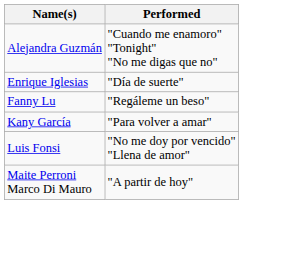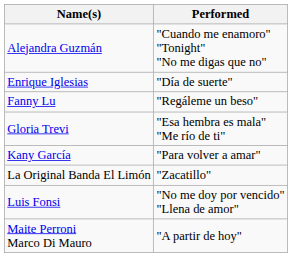+ row: Gloria Trevi | "Esa hembra es mala" "Me río de ti"
+ row: La Original Banda El Limón | "Zacatillo"
